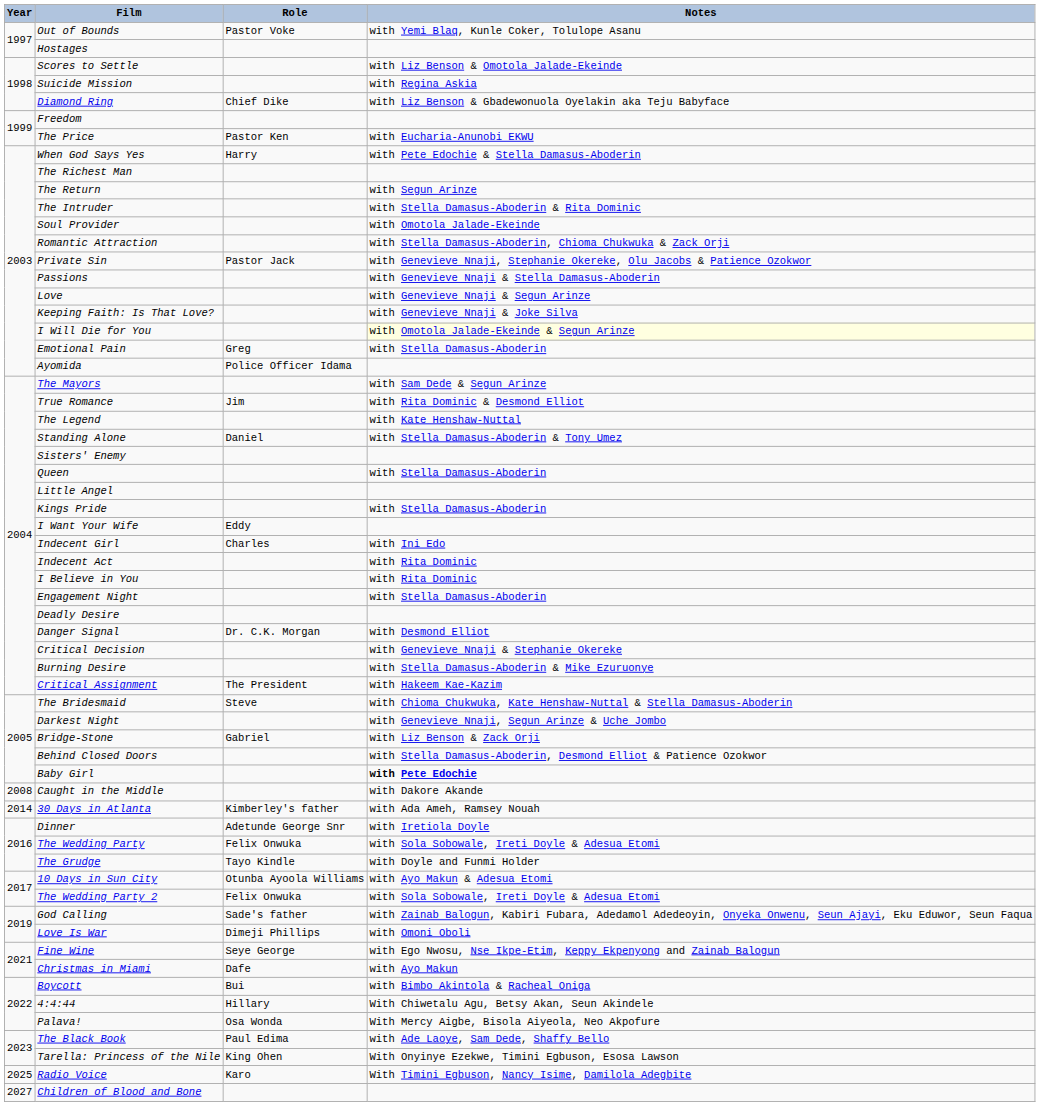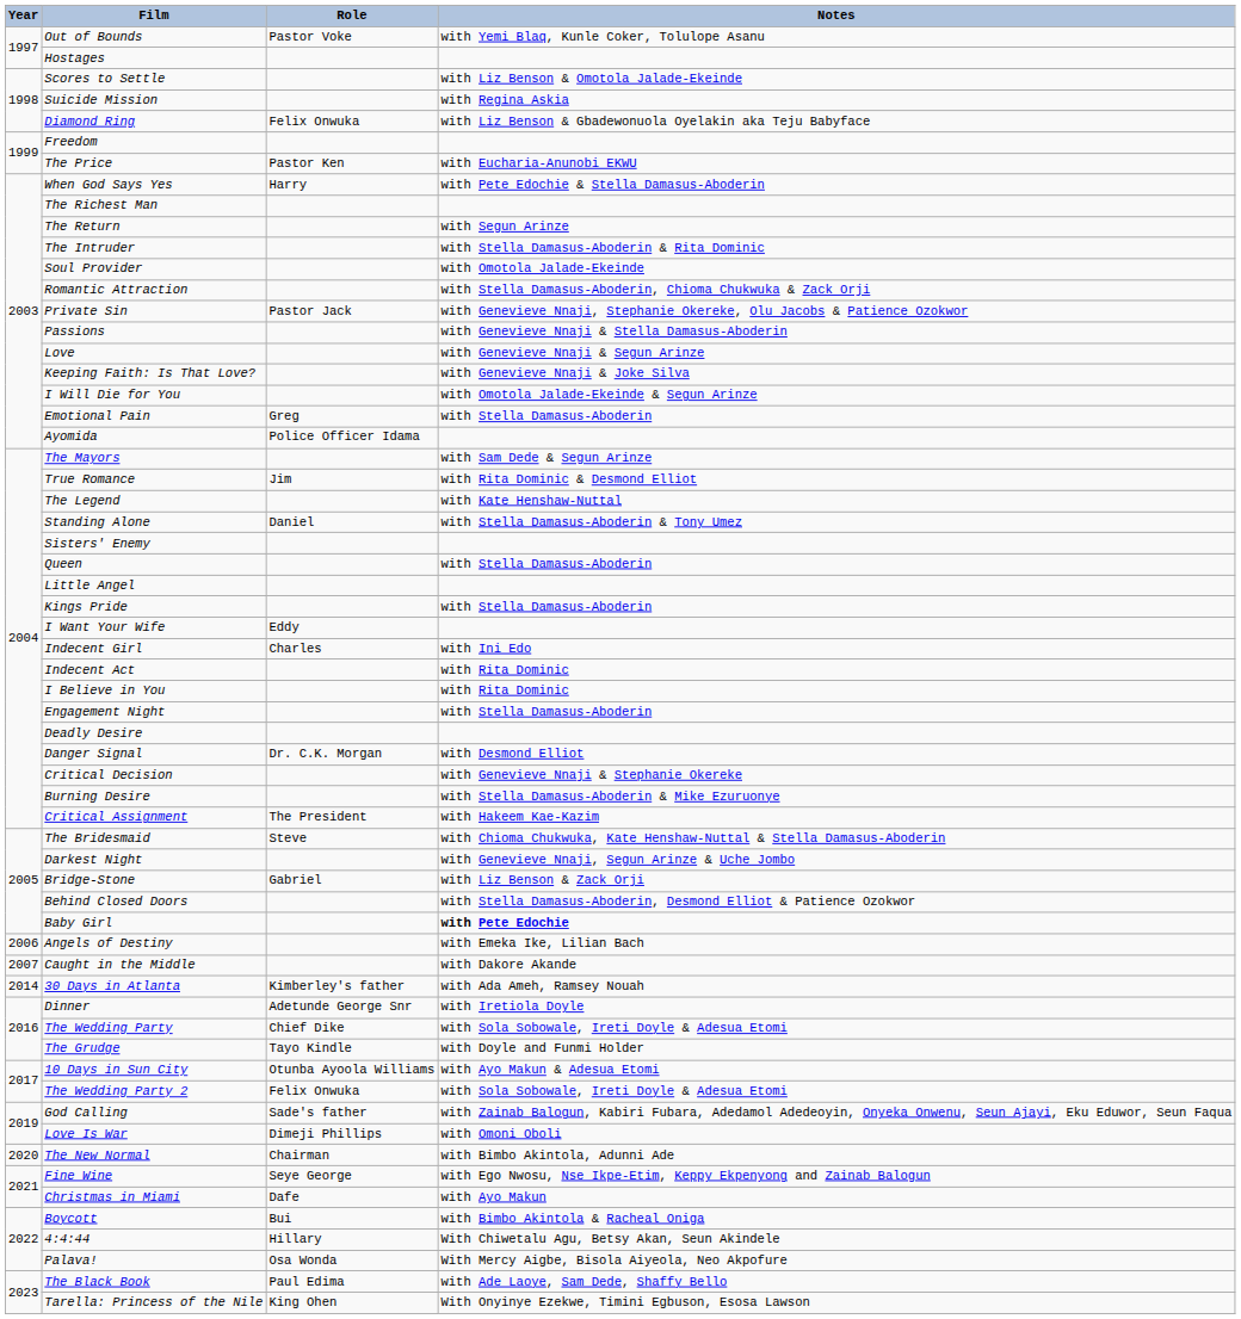Diamond Ring | Role: Chief Dike -> Felix Onwuka
I Will Die for You | Notes: lightyellow background -> no background
+ row: 2006 | Angels of Destiny | with Emeka Ike, Lilian Bach
Caught in the Middle | Year: 2008 -> 2007
The Wedding Party | Role: Felix Onwuka -> Chief Dike
+ row: 2020 | The New Normal | Chairman | with Bimbo Akintola, Adunni Ade
- row: 2025 | Radio Voice | Karo | With Timini Egbuson, Nancy Isime, Damilola Adegbite
- row: 2027 | Children of Blood and Bone
